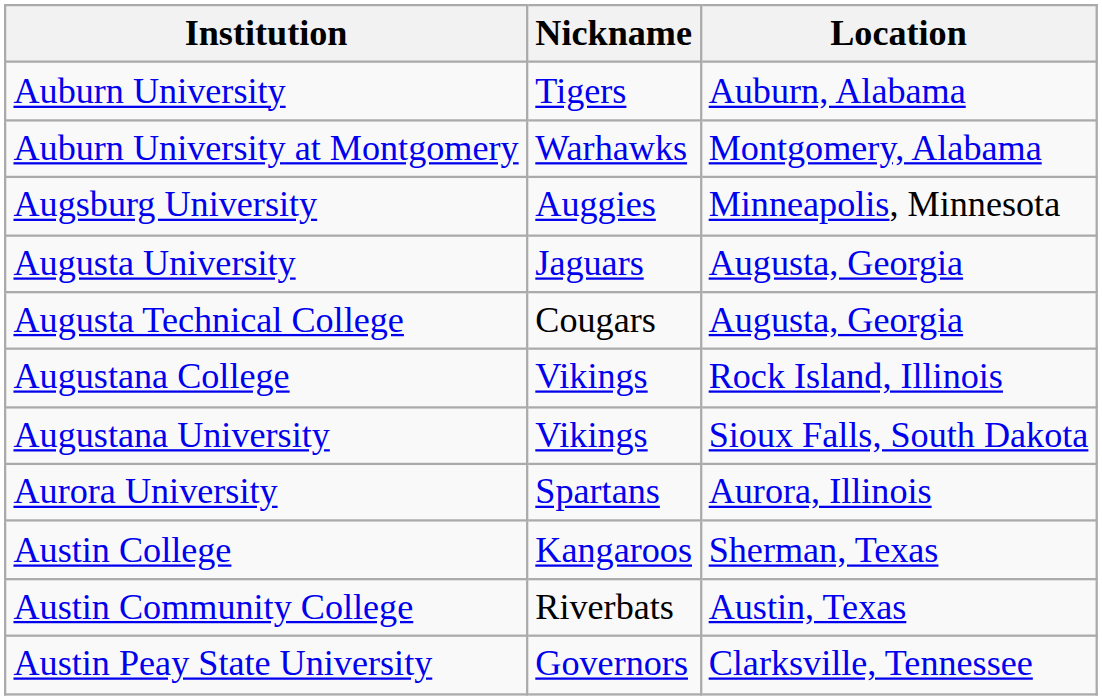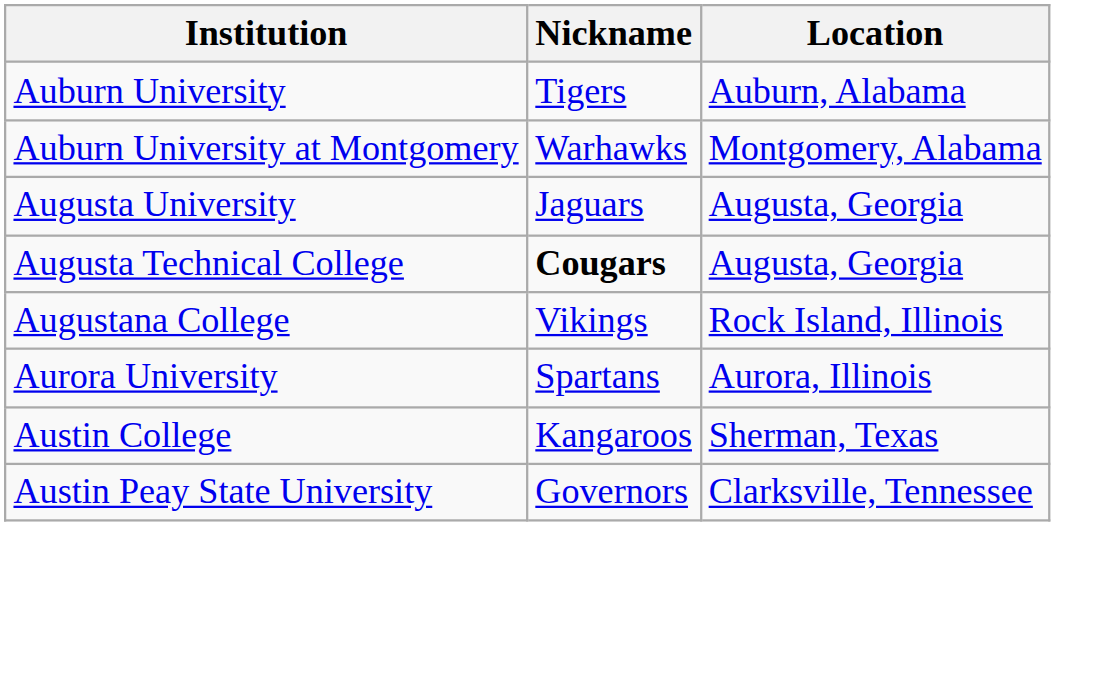- row: Augsburg University | Auggies | Minneapolis, Minnesota
Augusta Technical College | Nickname: normal -> bold
- row: Augustana University | Vikings | Sioux Falls, South Dakota
- row: Austin Community College | Riverbats | Austin, Texas
